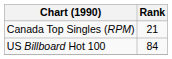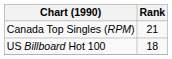US Billboard Hot 100 | Rank: 84 -> 18
